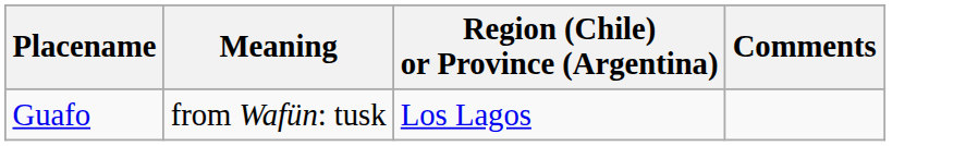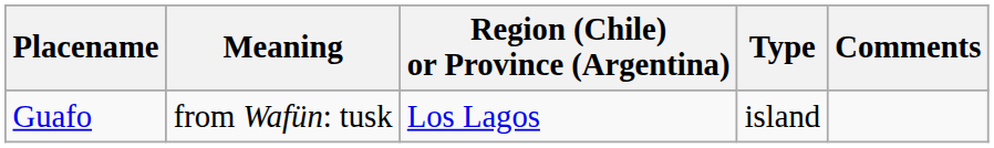+ column: Type | island
